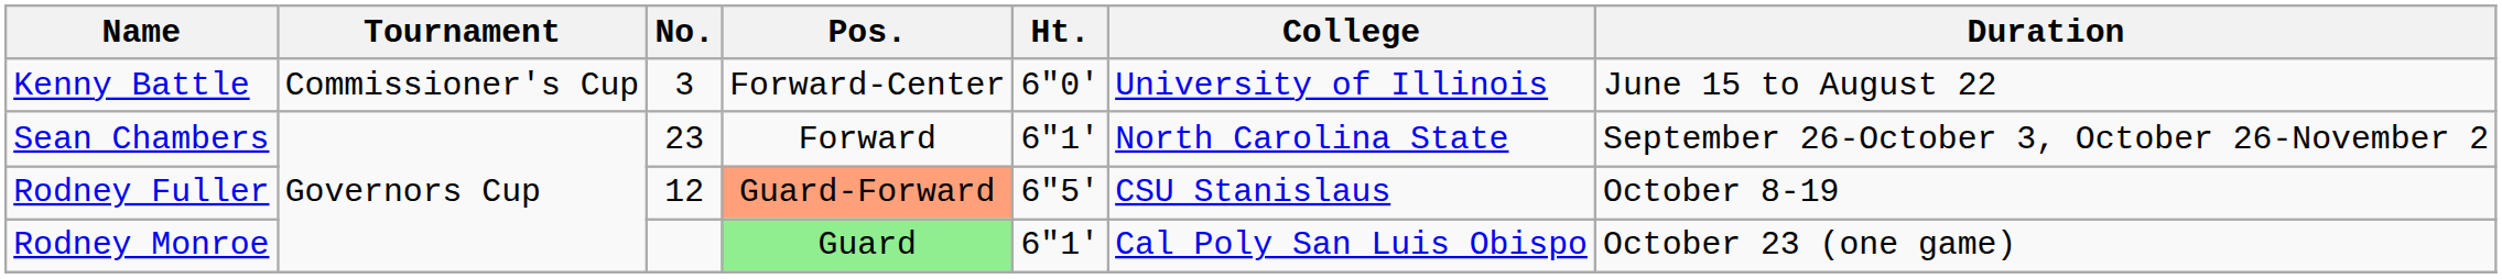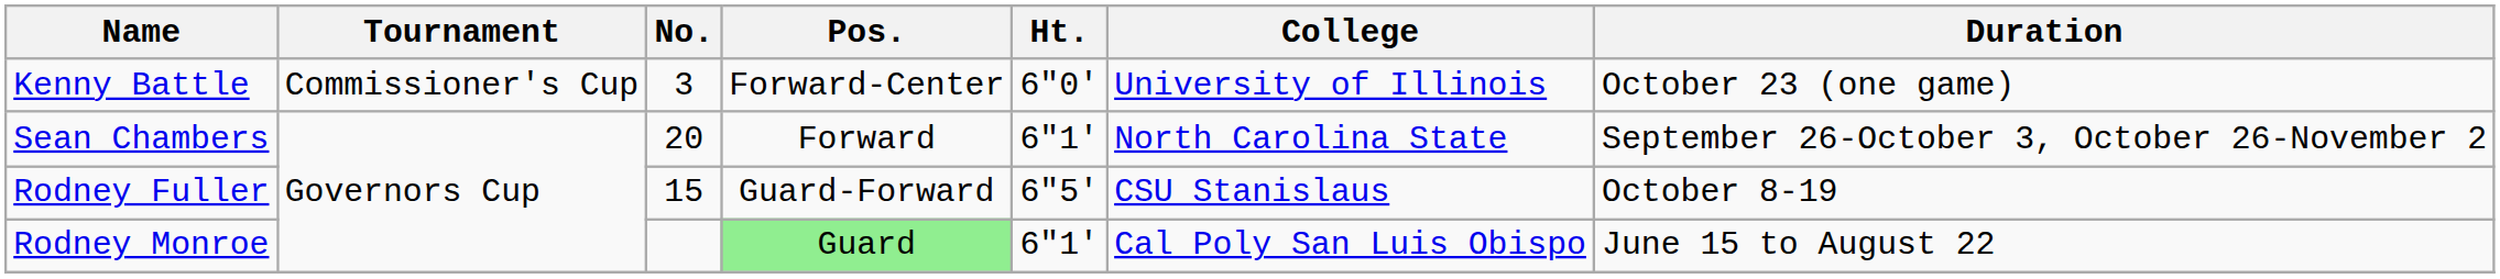Kenny Battle | Duration: June 15 to August 22 -> October 23 (one game)
Sean Chambers | No.: 23 -> 20
Rodney Fuller | No.: 12 -> 15
Rodney Fuller | Pos.: lightsalmon background -> no background
Rodney Monroe | Duration: October 23 (one game) -> June 15 to August 22
